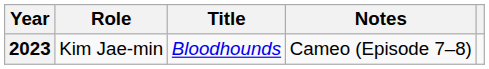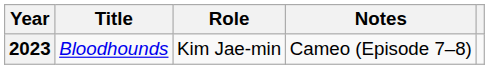columns swapped: Title <-> Role
